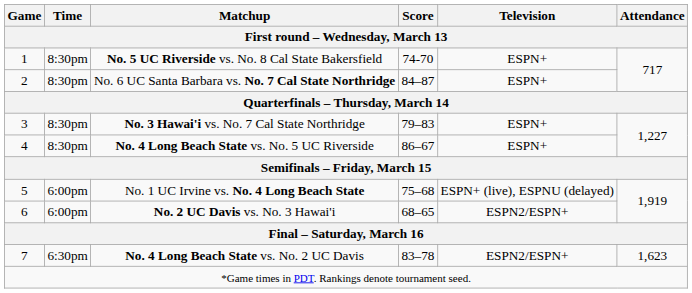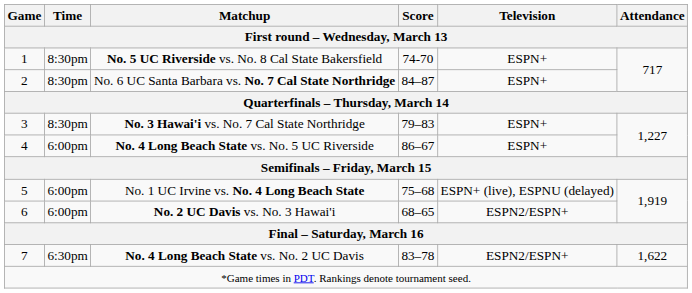No. 4 Long Beach State vs. No. 5 UC Riverside | Time: 8:30pm -> 6:00pm
No. 4 Long Beach State vs. No. 2 UC Davis | Attendance: 1,623 -> 1,622
